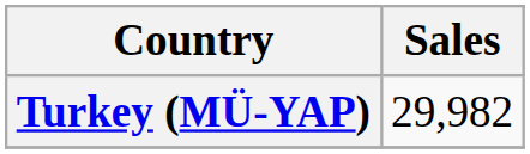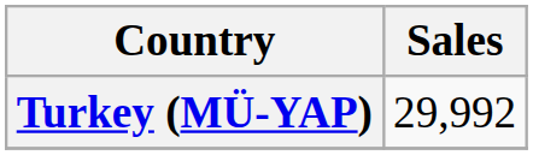Turkey (MÜ-YAP) | Sales: 29,982 -> 29,992
